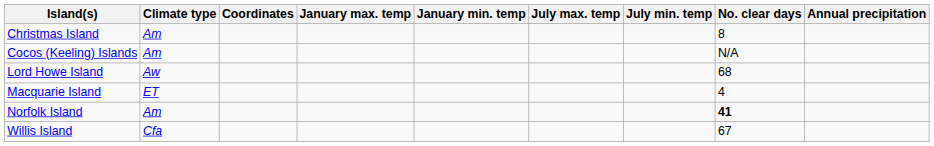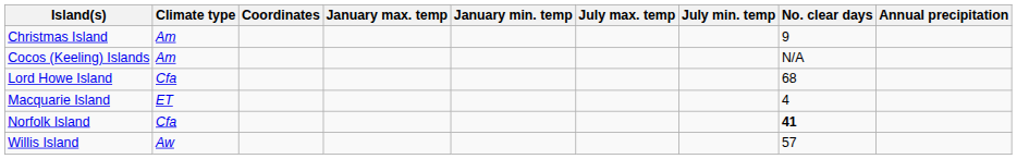Christmas Island | No. clear days: 8 -> 9
Lord Howe Island | Climate type: Aw -> Cfa
Norfolk Island | Climate type: Am -> Cfa
Willis Island | Climate type: Cfa -> Aw
Willis Island | No. clear days: 67 -> 57
